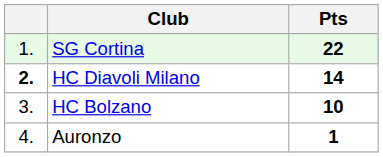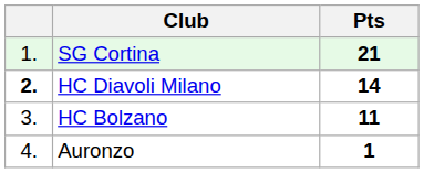SG Cortina | Pts: 22 -> 21
HC Bolzano | Pts: 10 -> 11
